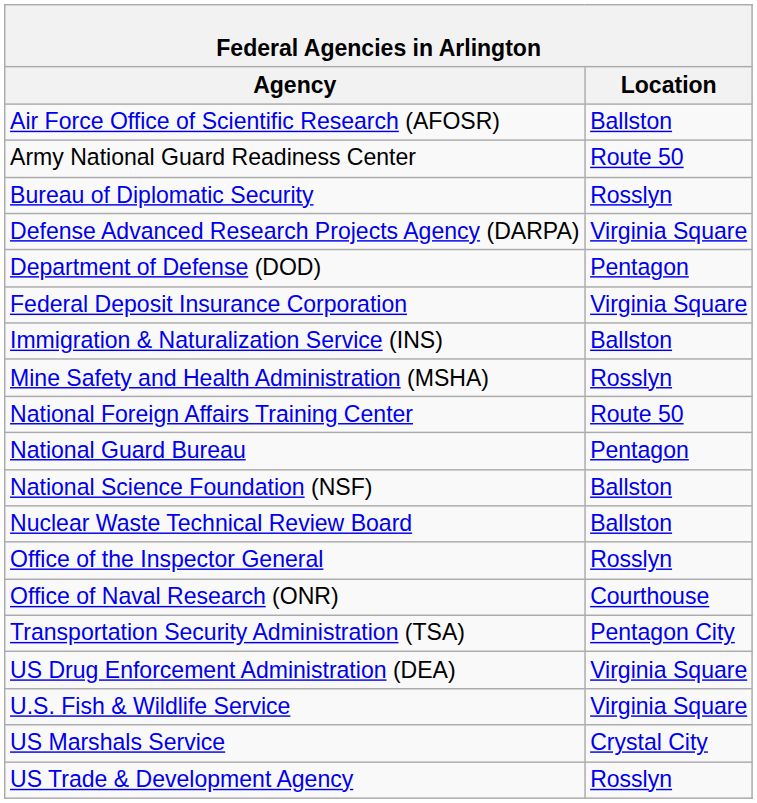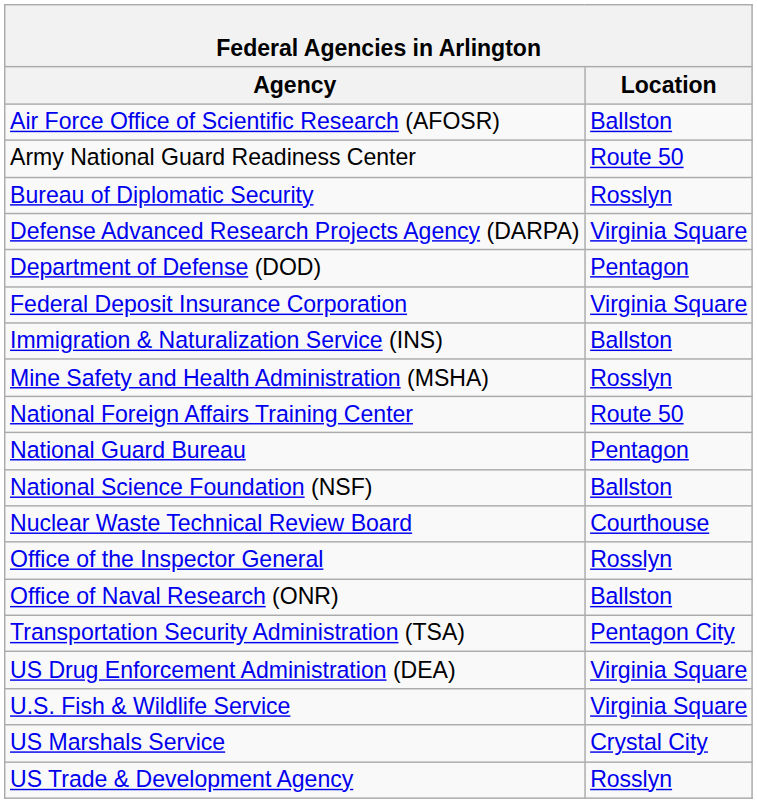Nuclear Waste Technical Review Board | Location: Ballston -> Courthouse
Office of Naval Research (ONR) | Location: Courthouse -> Ballston
